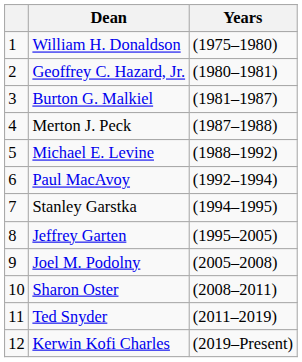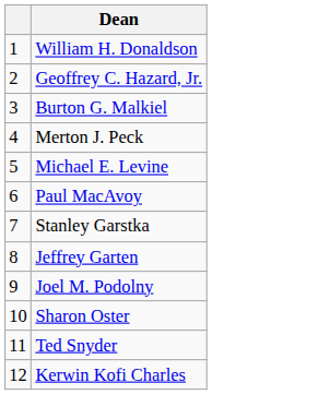- column: Years | (1975–1980) | (1980–1981) | (1981–1987) | (1987–1988) | (1988–1992) | (1992–1994) | (1994–1995) | (1995–2005) | (2005–2008) | (2008–2011) | (2011–2019) | (2019–Present)
